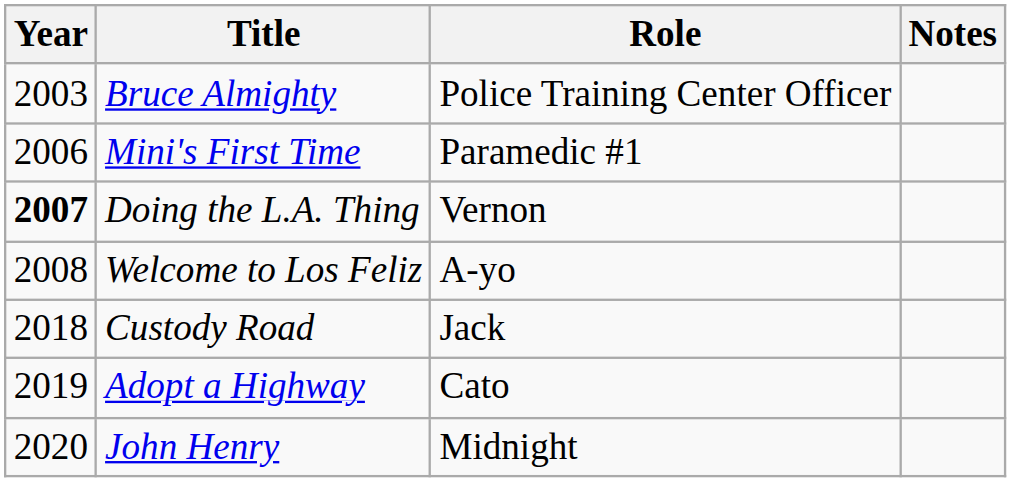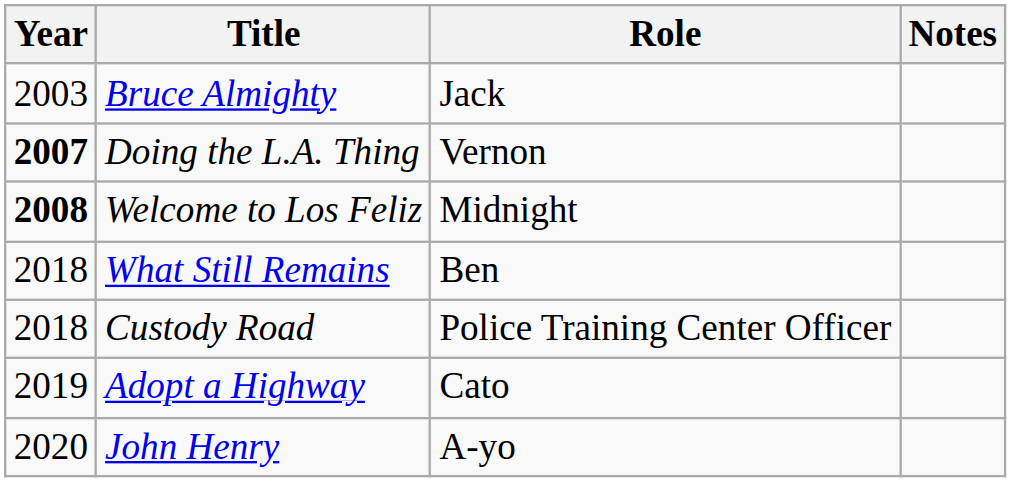Bruce Almighty | Role: Police Training Center Officer -> Jack
- row: 2006 | Mini's First Time | Paramedic #1
Welcome to Los Feliz | Year: normal -> bold
Welcome to Los Feliz | Role: A-yo -> Midnight
+ row: 2018 | What Still Remains | Ben
Custody Road | Role: Jack -> Police Training Center Officer
John Henry | Role: Midnight -> A-yo
